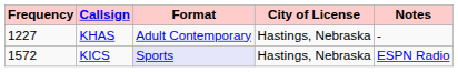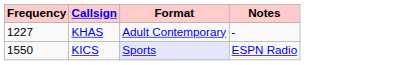- column: City of License | Hastings, Nebraska | Hastings, Nebraska
KICS | Frequency: 1572 -> 1550
